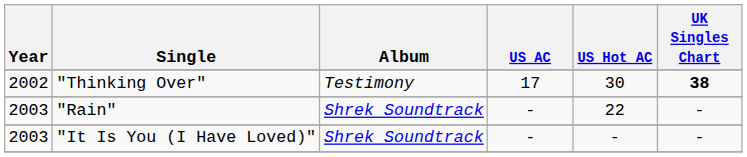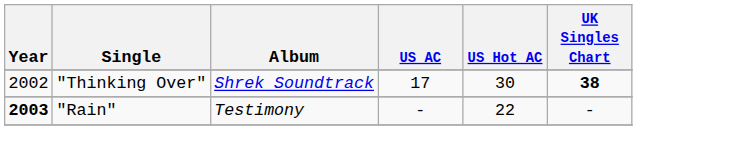"Thinking Over" | Album: Testimony -> Shrek Soundtrack
"Rain" | Year: normal -> bold
"Rain" | Album: Shrek Soundtrack -> Testimony
- row: 2003 | "It Is You (I Have Loved)" | Shrek Soundtrack | - | - | -
